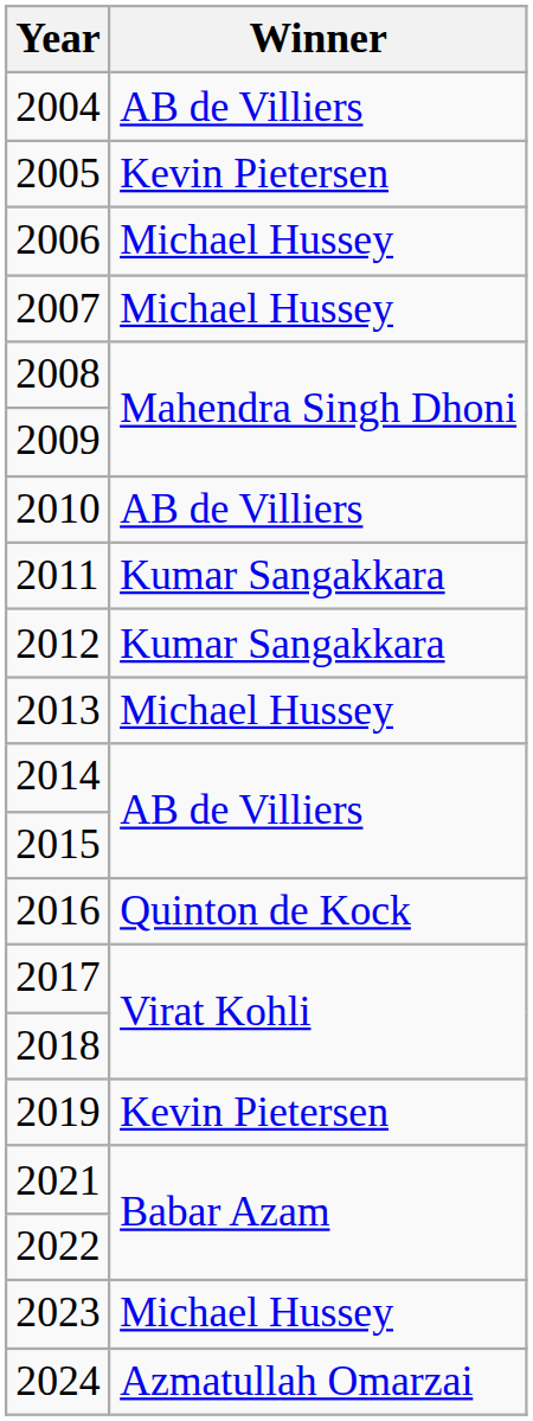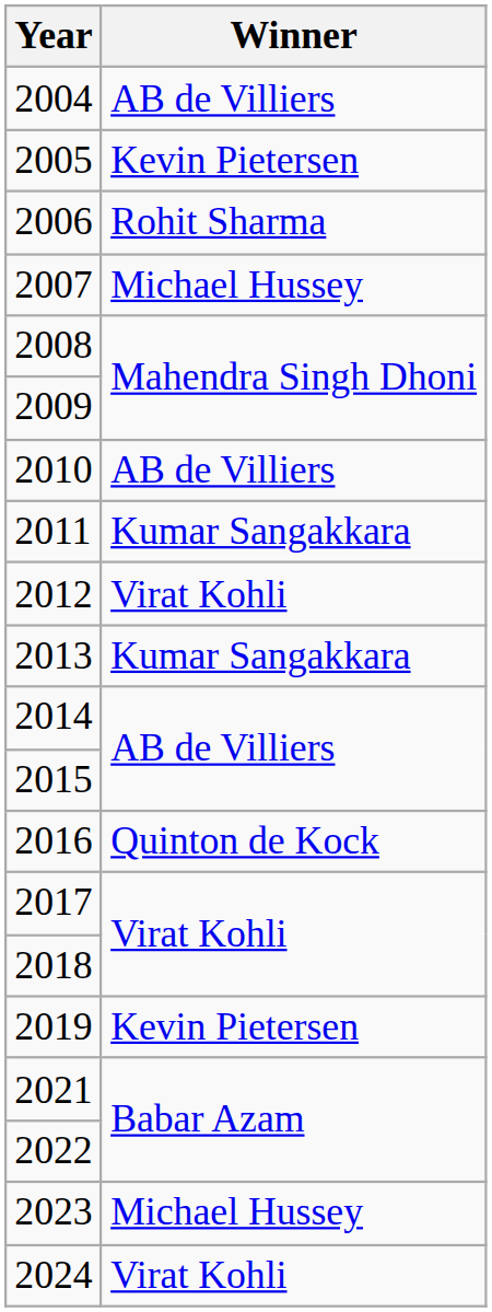2006 | Winner: Michael Hussey -> Rohit Sharma
2012 | Winner: Kumar Sangakkara -> Virat Kohli
2013 | Winner: Michael Hussey -> Kumar Sangakkara
2024 | Winner: Azmatullah Omarzai -> Virat Kohli
